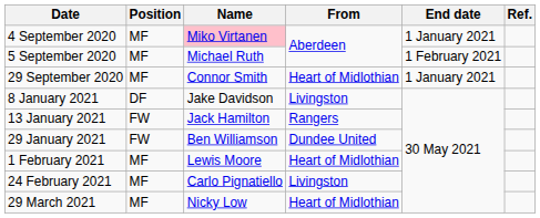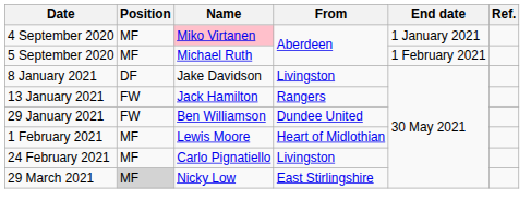- row: 29 September 2020 | MF | Connor Smith | Heart of Midlothian | 1 January 2021
29 March 2021 | Position: no background -> lightgrey background
29 March 2021 | From: Heart of Midlothian -> East Stirlingshire
